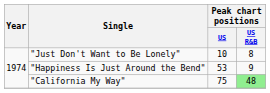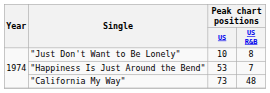"Happiness Is Just Around the Bend" | Peak chart positions / US R&B: 9 -> 7
"California My Way" | Peak chart positions / US: 75 -> 73
"California My Way" | Peak chart positions / US R&B: lightgreen background -> no background
